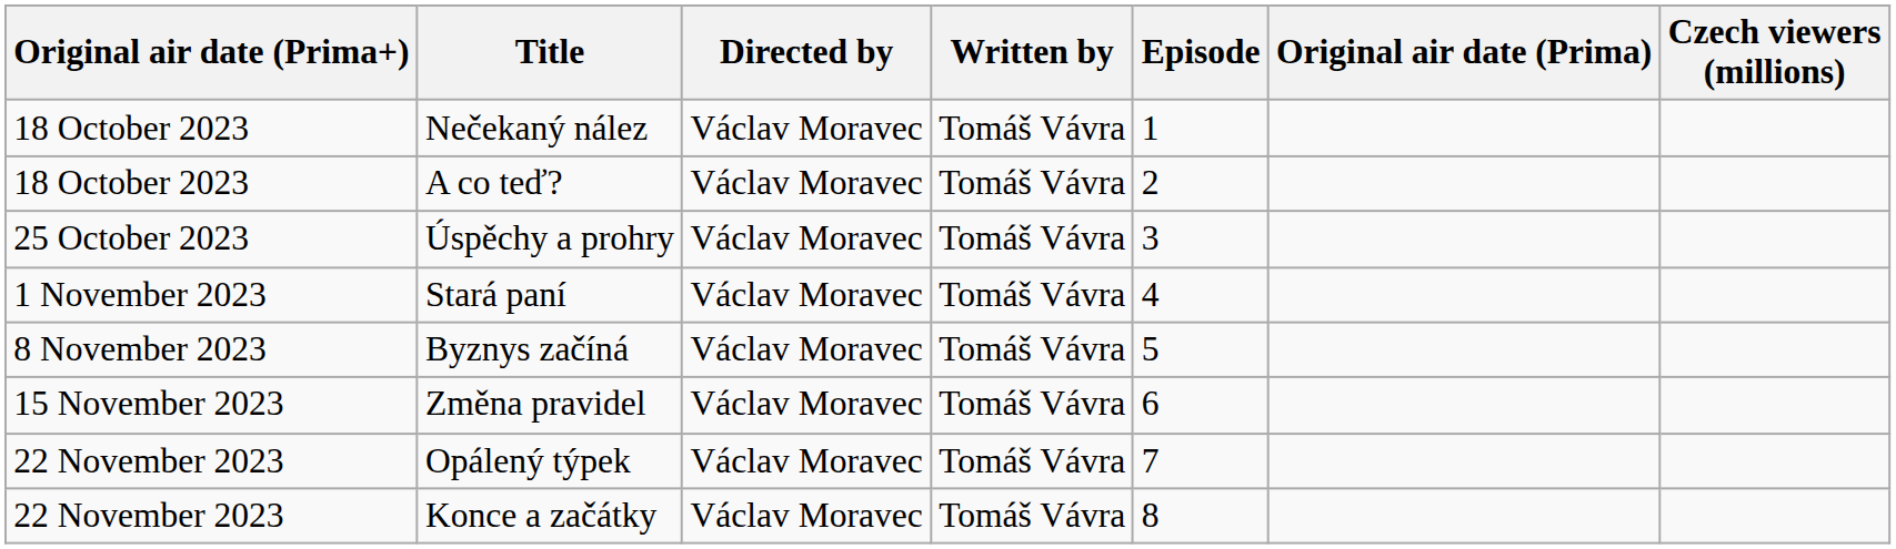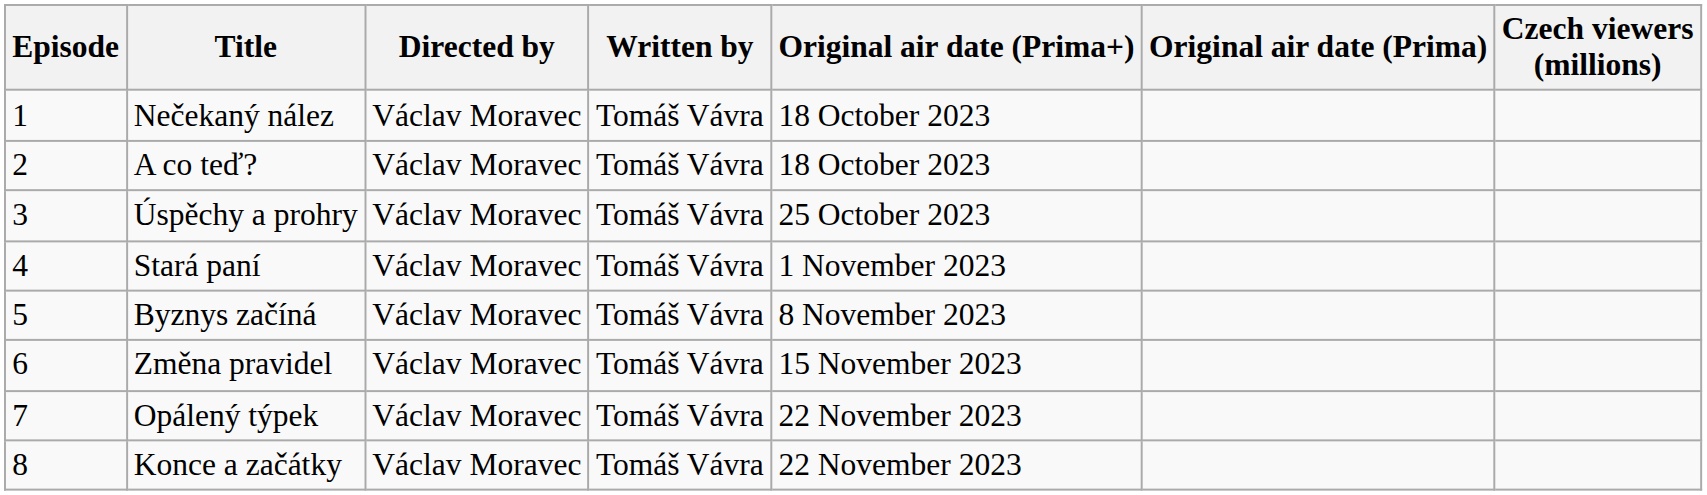columns swapped: Episode <-> Original air date (Prima+)
